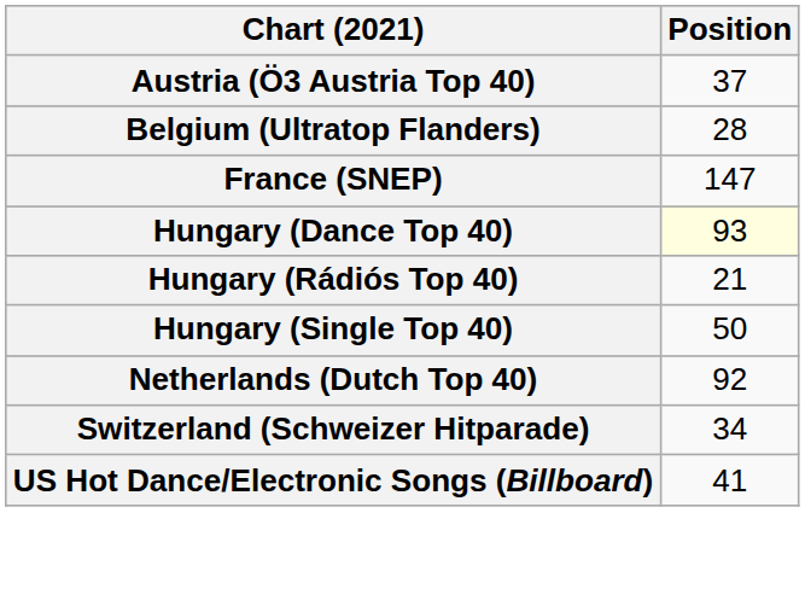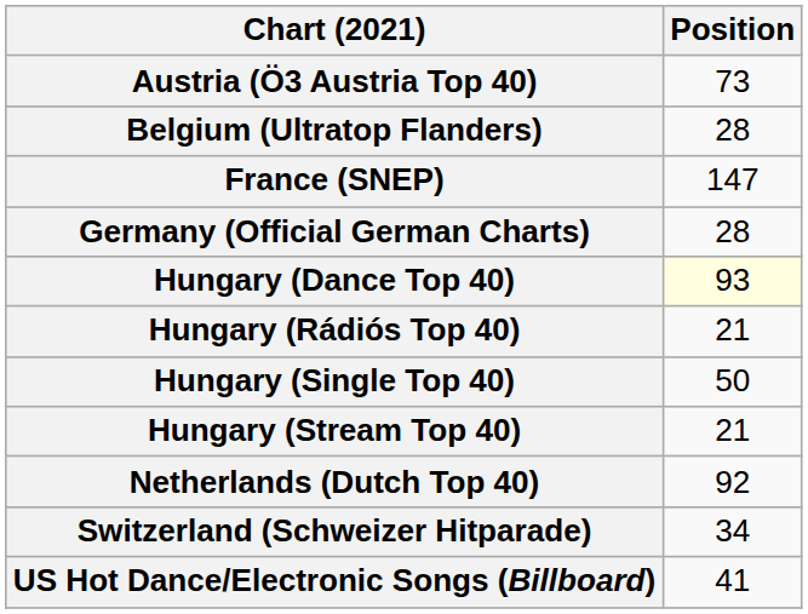Austria (Ö3 Austria Top 40) | Position: 37 -> 73
+ row: Germany (Official German Charts) | 28
+ row: Hungary (Stream Top 40) | 21
